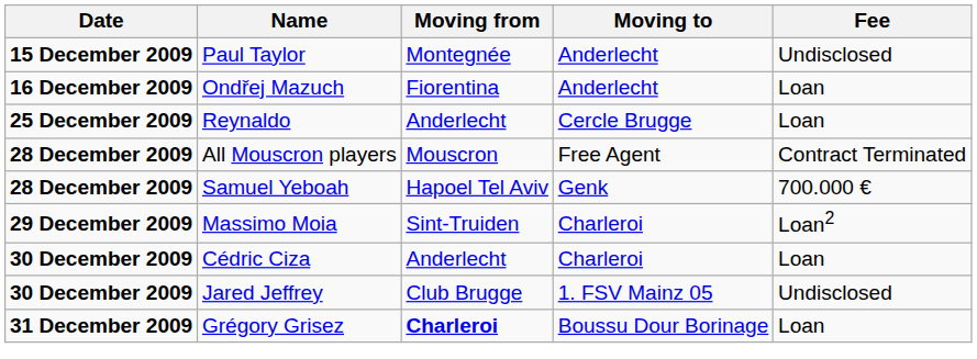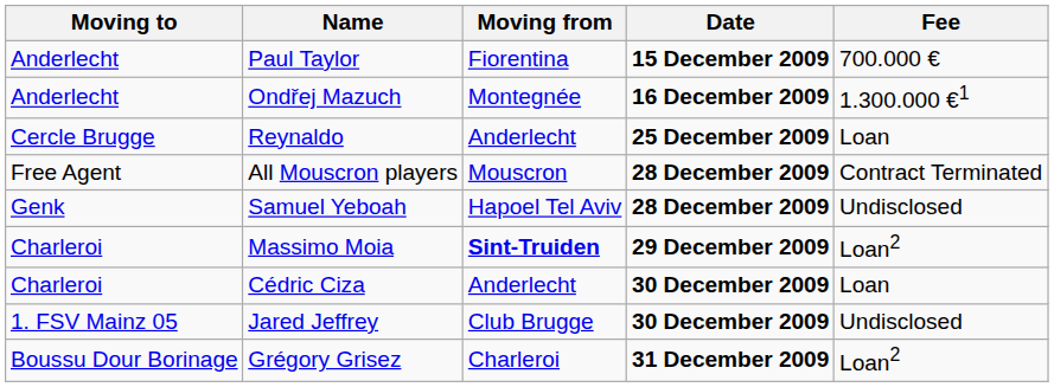columns swapped: Date <-> Moving to
Paul Taylor | Moving from: Montegnée -> Fiorentina
Paul Taylor | Fee: Undisclosed -> 700.000 €
Ondřej Mazuch | Moving from: Fiorentina -> Montegnée
Ondřej Mazuch | Fee: Loan -> 1.300.000 €1
Samuel Yeboah | Fee: 700.000 € -> Undisclosed
Massimo Moia | Moving from: normal -> bold
Grégory Grisez | Moving from: bold -> normal
Grégory Grisez | Fee: Loan -> Loan2
